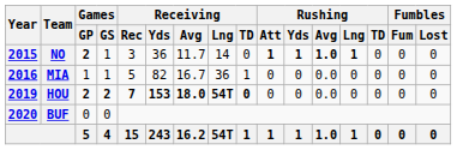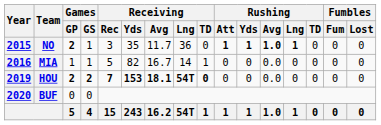NO | Receiving / Yds: 36 -> 35
NO | Receiving / Lng: 14 -> 36
MIA | Receiving / Lng: 36 -> 14
HOU | Receiving / Avg: 18.0 -> 18.1
